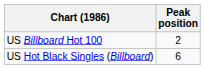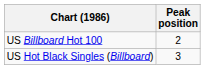US Hot Black Singles (Billboard) | Peak position: 6 -> 3
